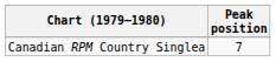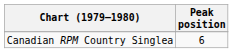Canadian RPM Country Singlea | Peak position: 7 -> 6
